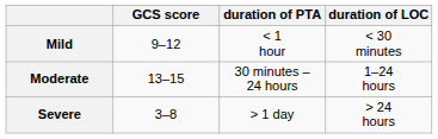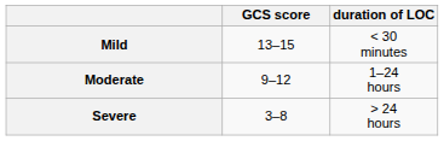- column: duration of PTA | < 1 hour | 30 minutes – 24 hours | > 1 day
Mild | GCS score: 9–12 -> 13–15
Moderate | GCS score: 13–15 -> 9–12
